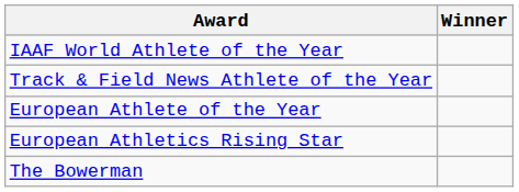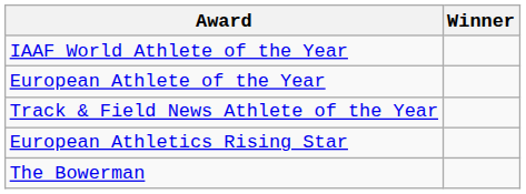rows swapped: Track & Field News Athlete of the Year <-> European Athlete of the Year
